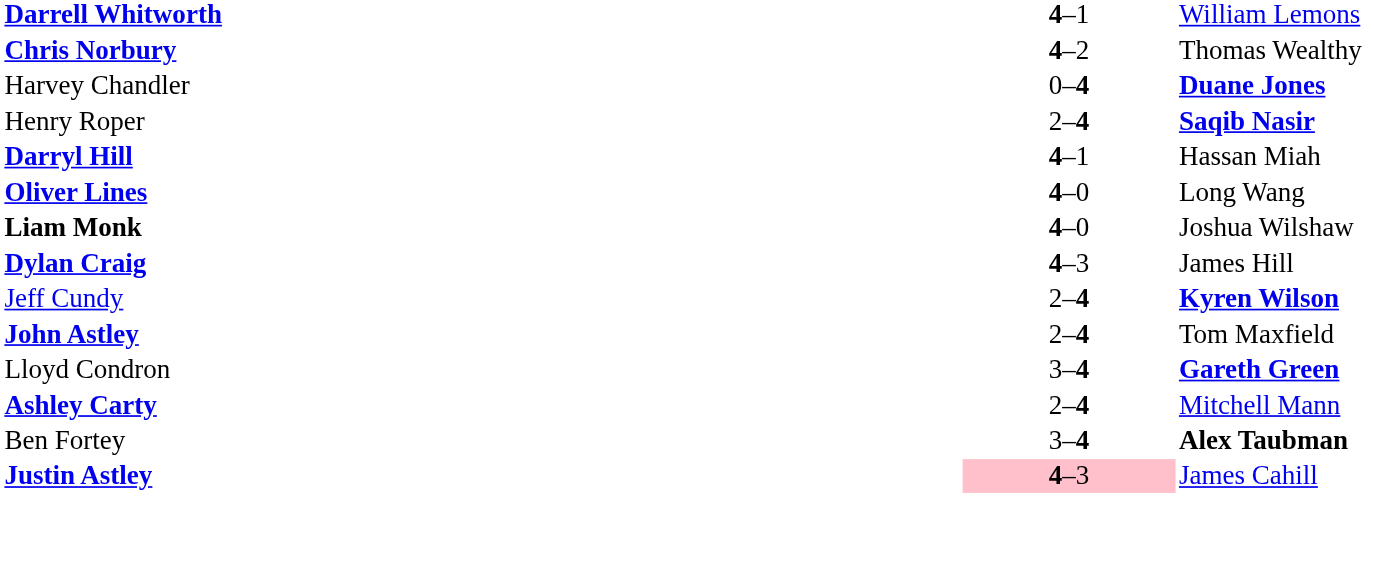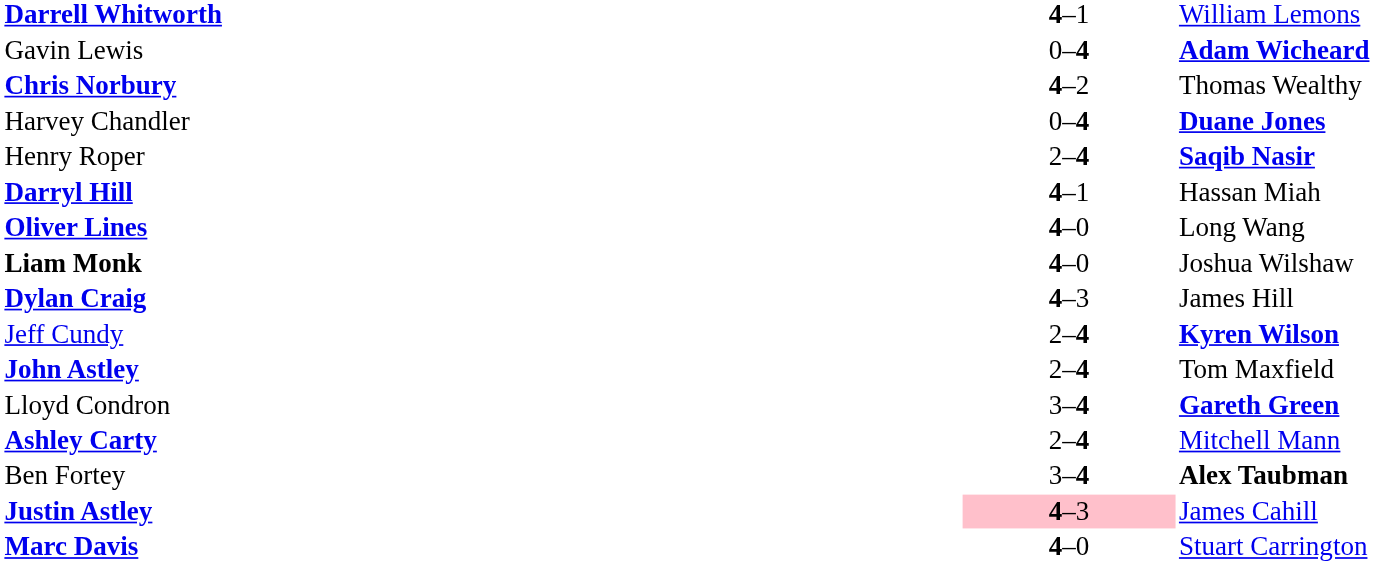+ row: Gavin Lewis | 0–4 | Adam Wicheard
+ row: Marc Davis | 4–0 | Stuart Carrington
